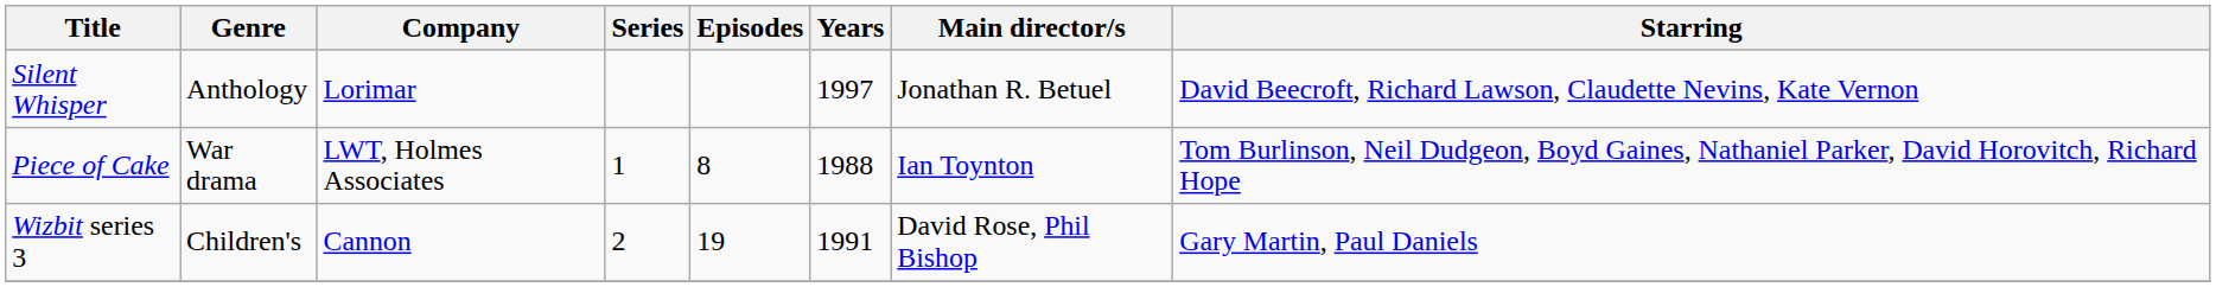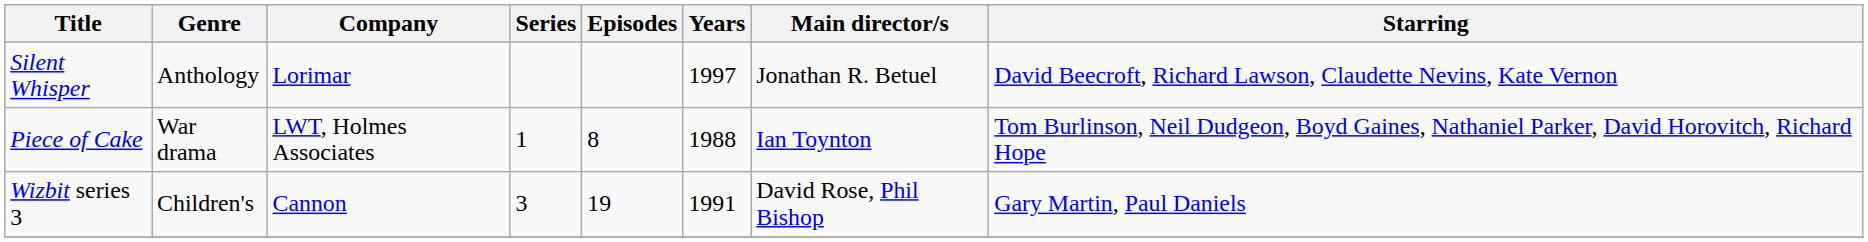Wizbit series 3 | Series: 2 -> 3
